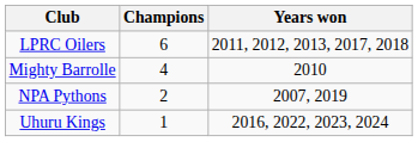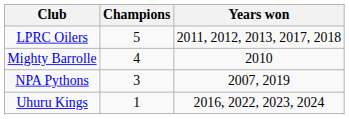LPRC Oilers | Champions: 6 -> 5
NPA Pythons | Champions: 2 -> 3
